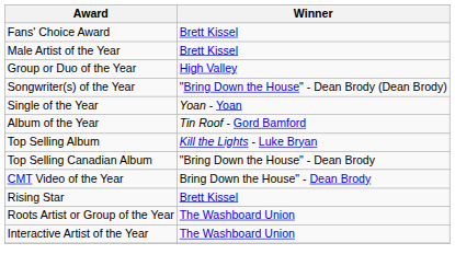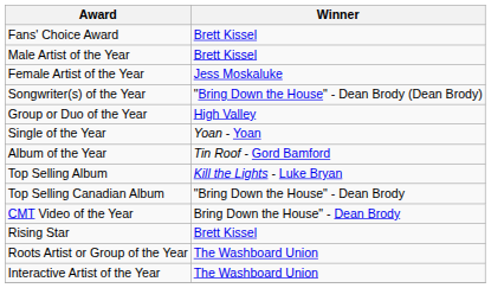+ row: Female Artist of the Year | Jess Moskaluke
rows swapped: Group or Duo of the Year <-> Songwriter(s) of the Year
